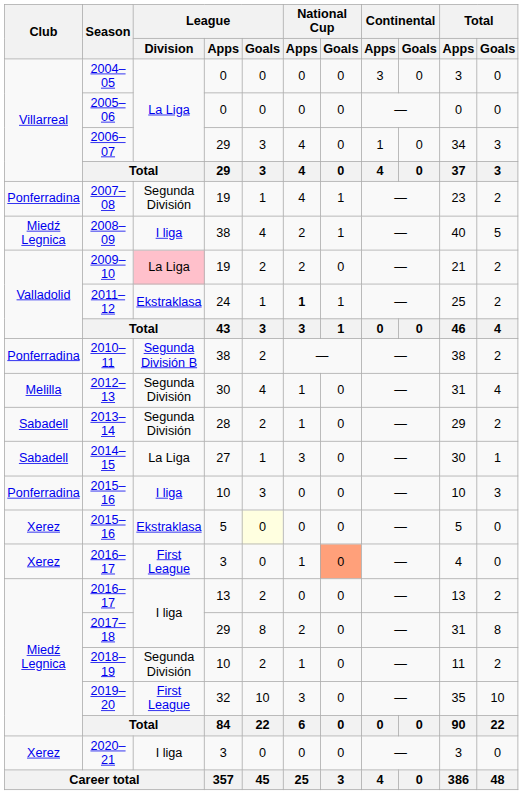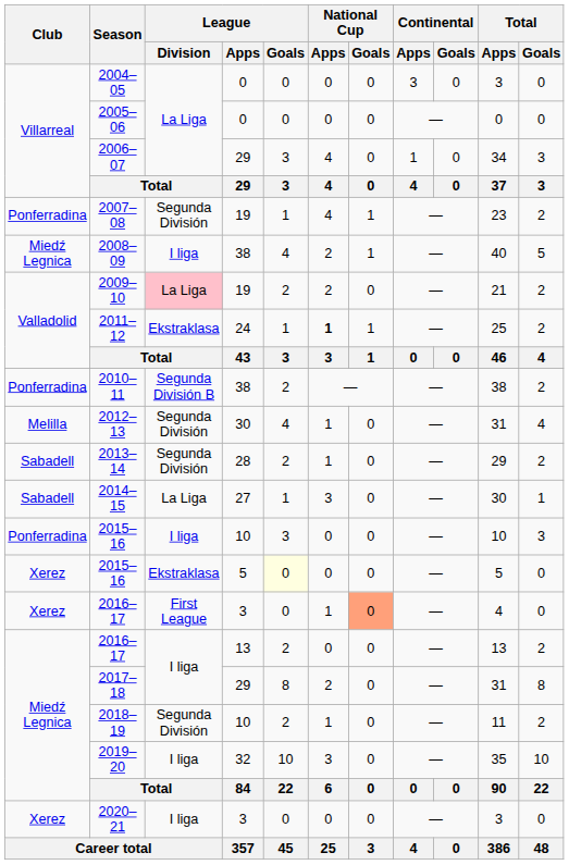2019–20 | League / Division: First League -> I liga
